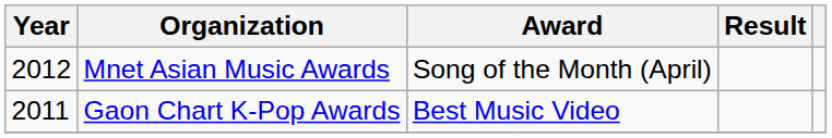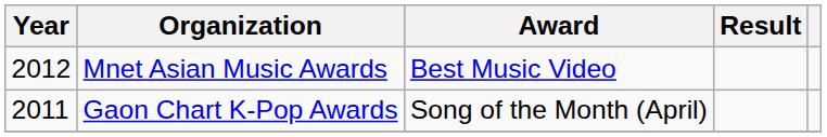Mnet Asian Music Awards | Award: Song of the Month (April) -> Best Music Video
Gaon Chart K-Pop Awards | Award: Best Music Video -> Song of the Month (April)
